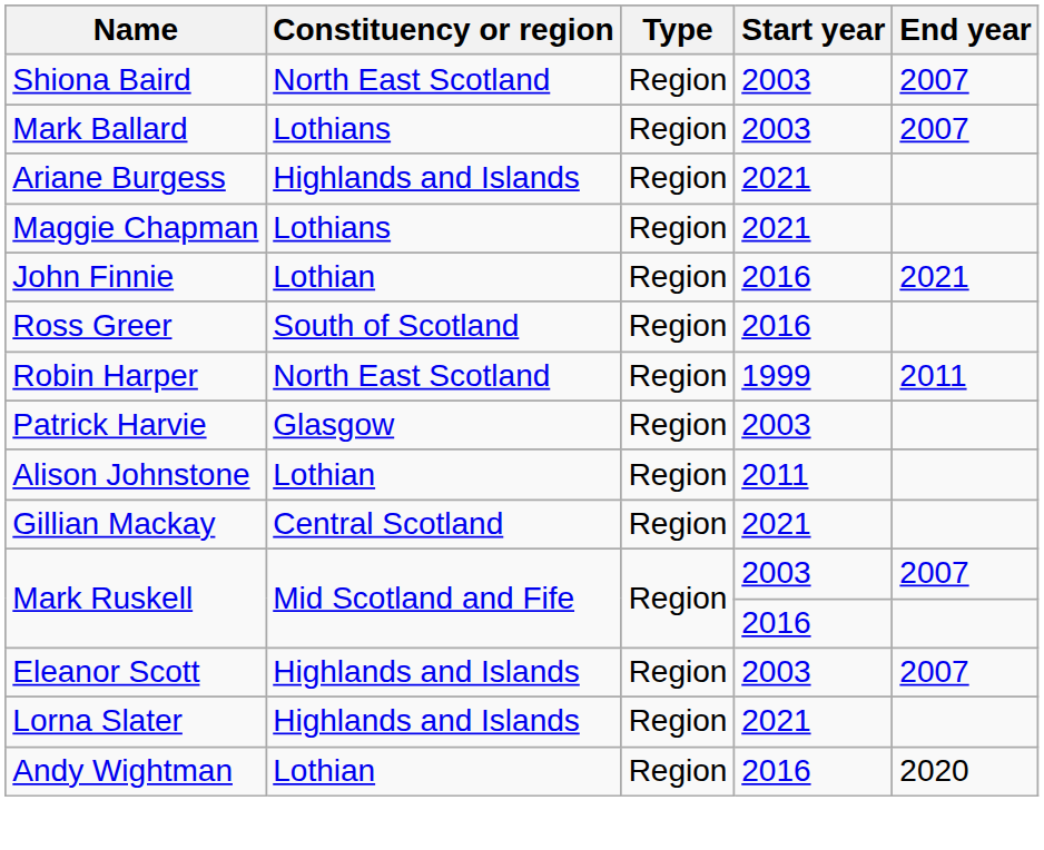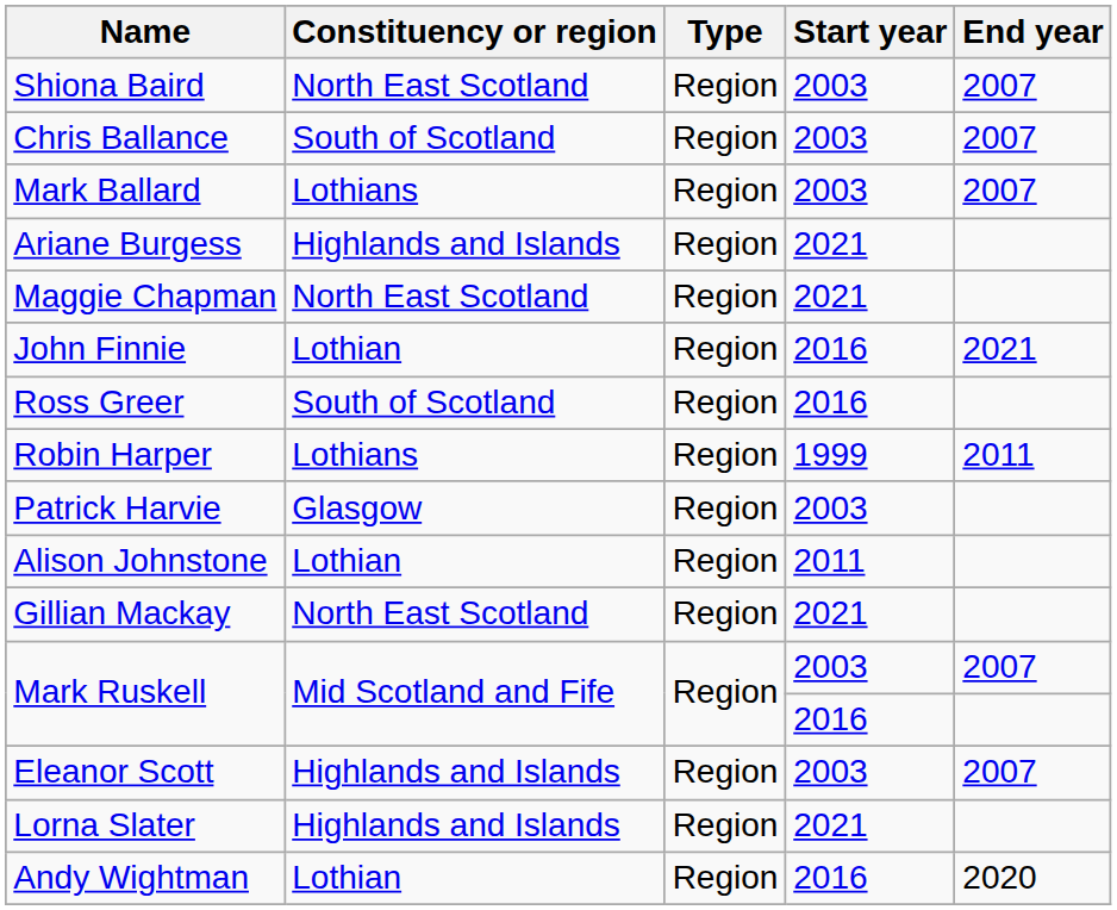+ row: Chris Ballance | South of Scotland | Region | 2003 | 2007
Maggie Chapman | Constituency or region: Lothians -> North East Scotland
Robin Harper | Constituency or region: North East Scotland -> Lothians
Gillian Mackay | Constituency or region: Central Scotland -> North East Scotland
